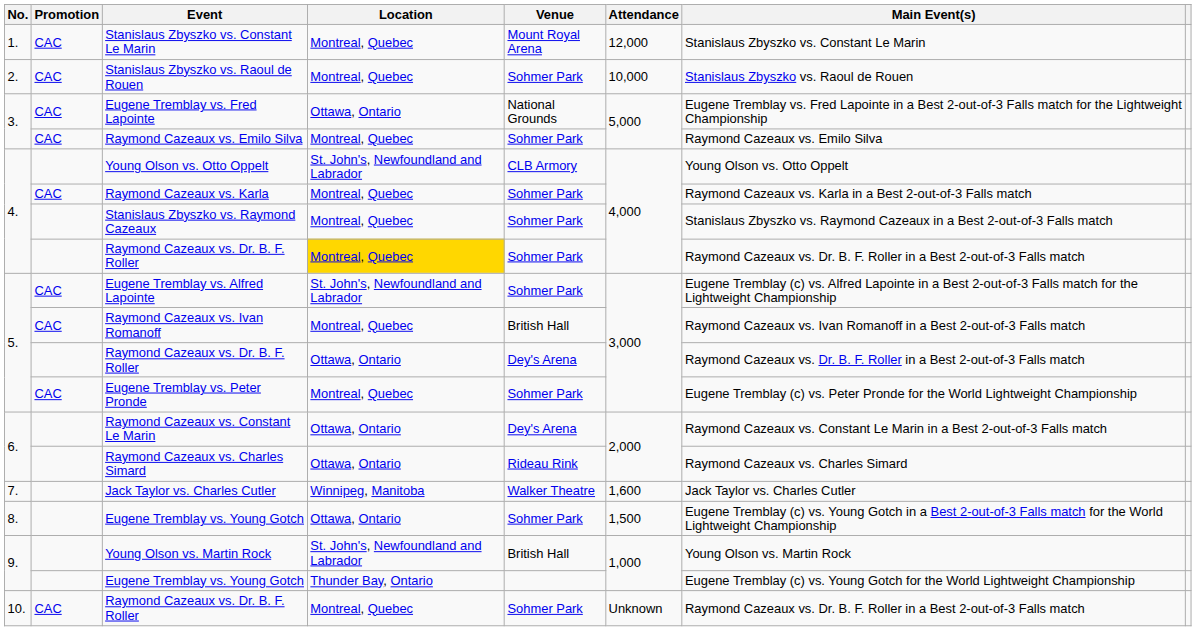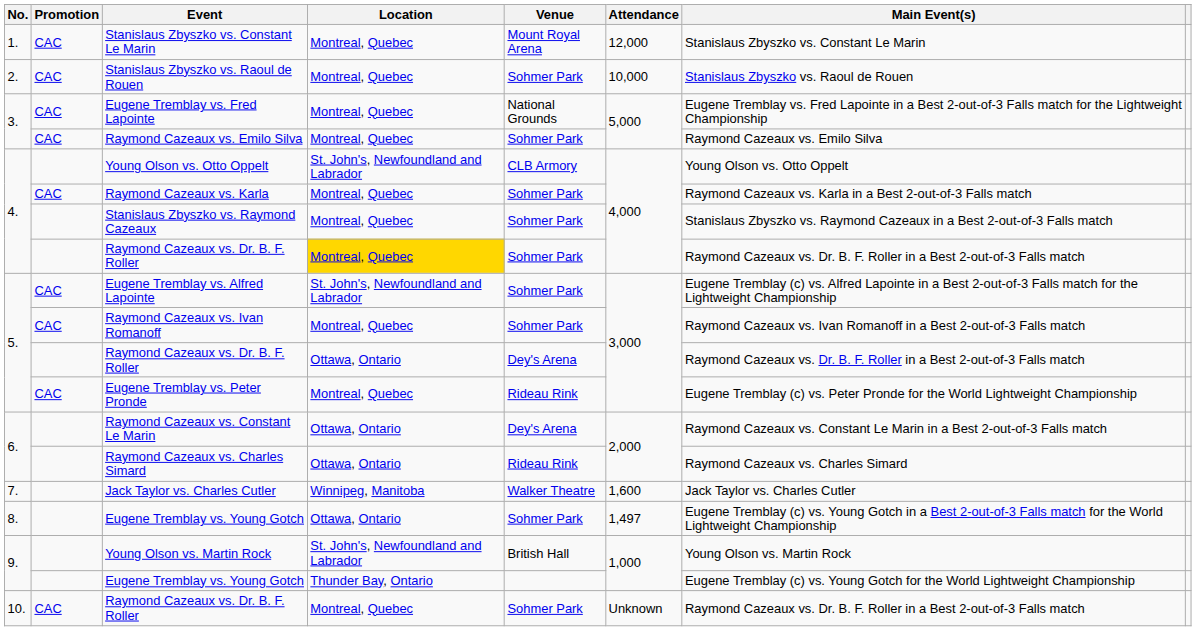Eugene Tremblay vs. Fred Lapointe | Location: Ottawa, Ontario -> Montreal, Quebec
Raymond Cazeaux vs. Ivan Romanoff | Venue: British Hall -> Sohmer Park
Eugene Tremblay vs. Peter Pronde | Venue: Sohmer Park -> Rideau Rink
8. / Eugene Tremblay vs. Young Gotch | Attendance: 1,500 -> 1,497
